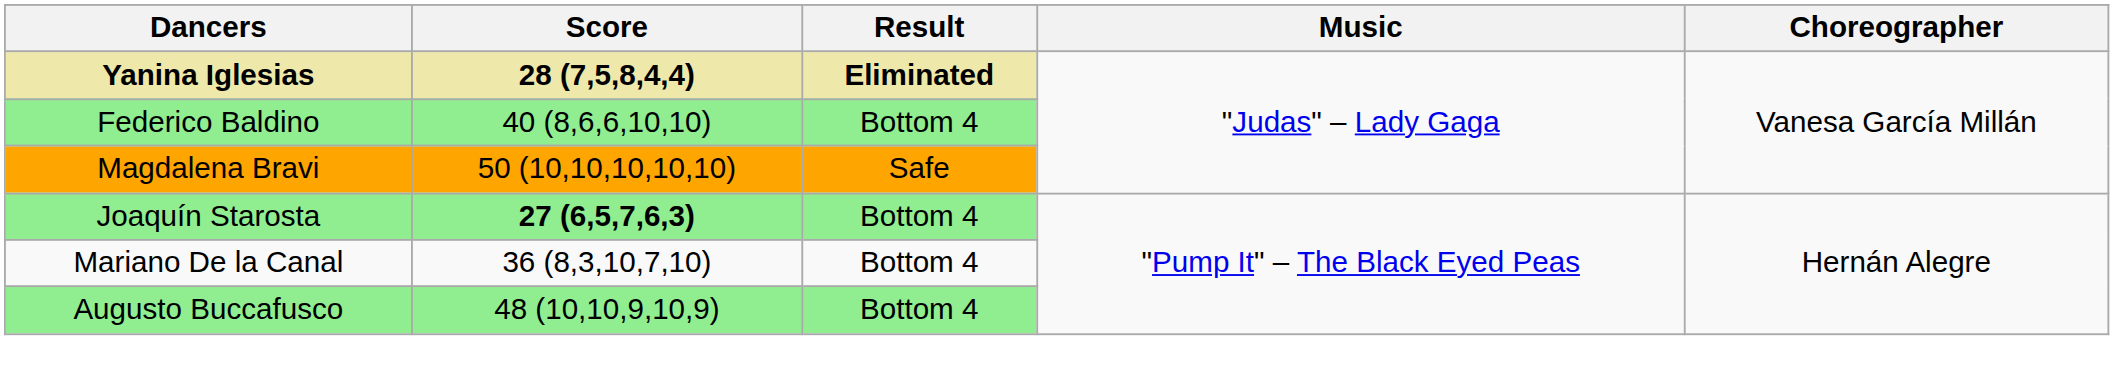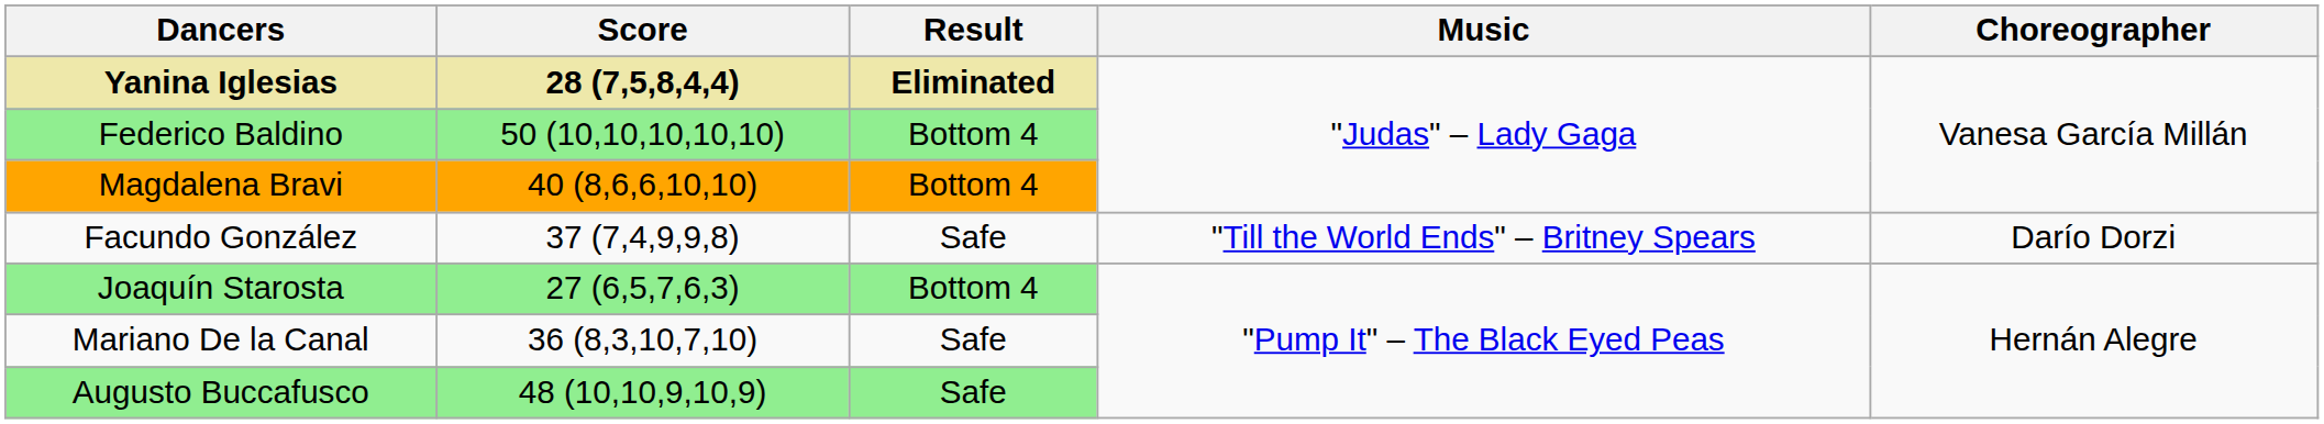Federico Baldino | Score: 40 (8,6,6,10,10) -> 50 (10,10,10,10,10)
Magdalena Bravi | Score: 50 (10,10,10,10,10) -> 40 (8,6,6,10,10)
Magdalena Bravi | Result: Safe -> Bottom 4
+ row: Facundo González | 37 (7,4,9,9,8) | Safe | "Till the World Ends" – Britney Spears | Darío Dorzi
Joaquín Starosta | Score: bold -> normal
Mariano De la Canal | Result: Bottom 4 -> Safe
Augusto Buccafusco | Result: Bottom 4 -> Safe
